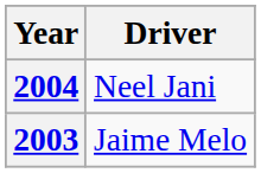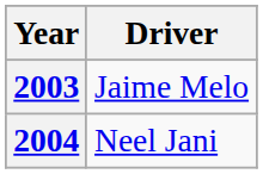rows swapped: 2003 <-> 2004
